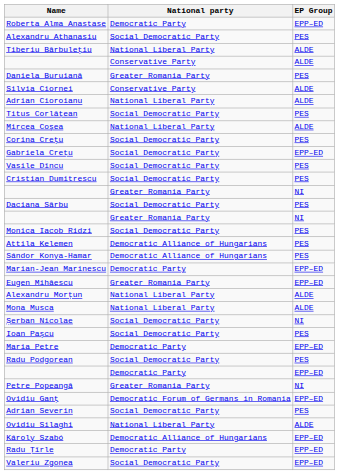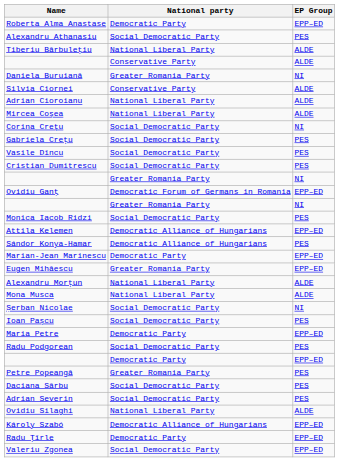Daniela Buruiană | EP Group: PES -> NI
- row: Titus Corlăţean | Social Democratic Party | PES
Corina Creţu | EP Group: PES -> NI
Gabriela Creţu | EP Group: EPP–ED -> PES
rows swapped: Ovidiu Ganț <-> Daciana Sârbu
Attila Kelemen | EP Group: PES -> EPP–ED
Petre Popeangă | EP Group: NI -> PES
